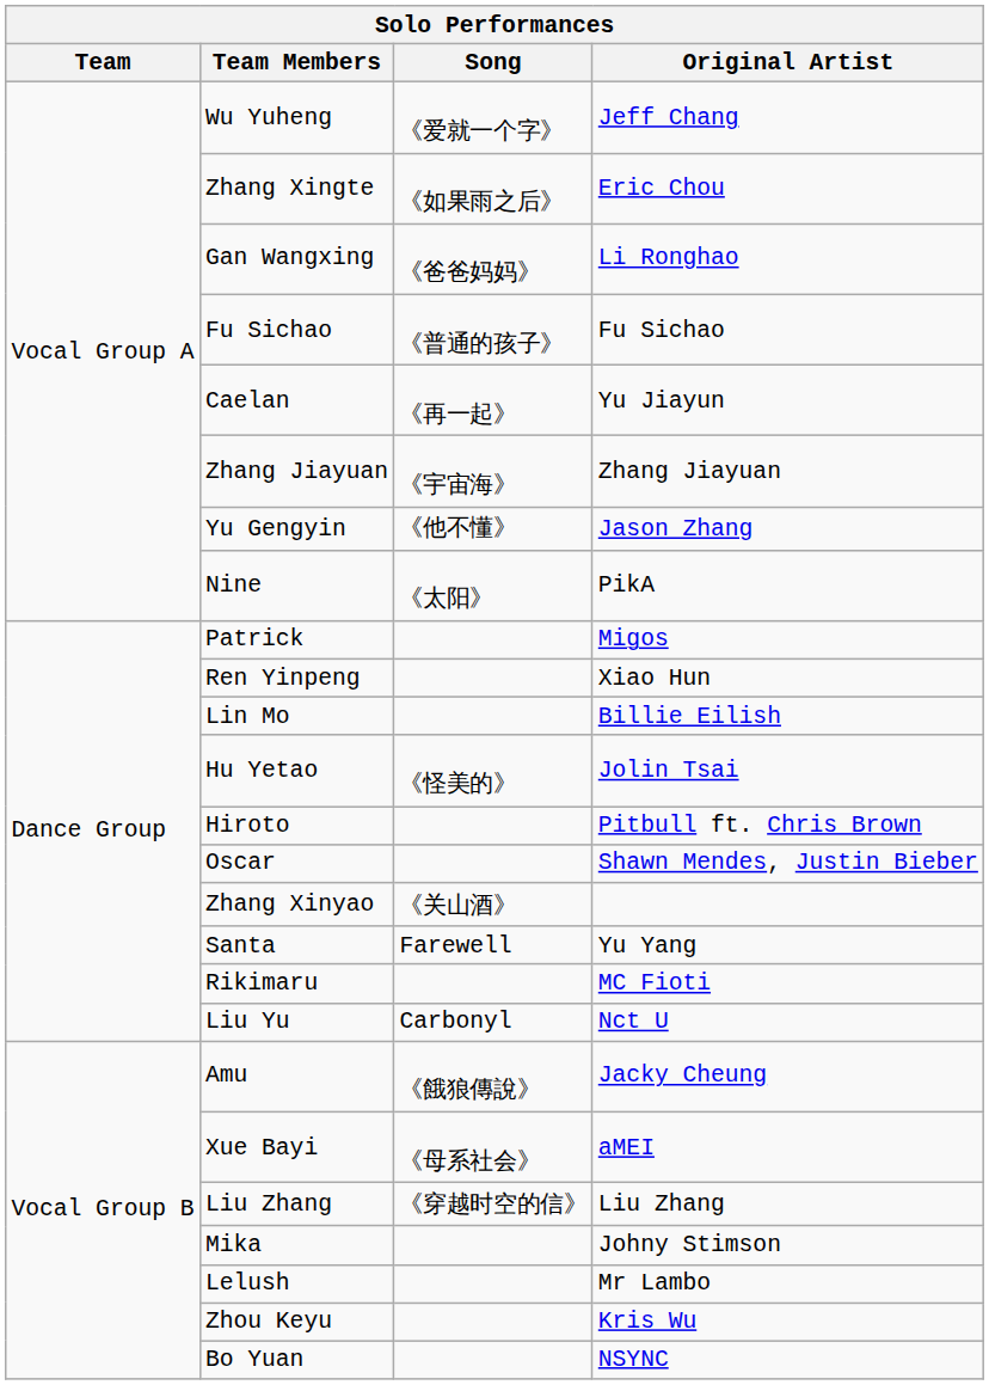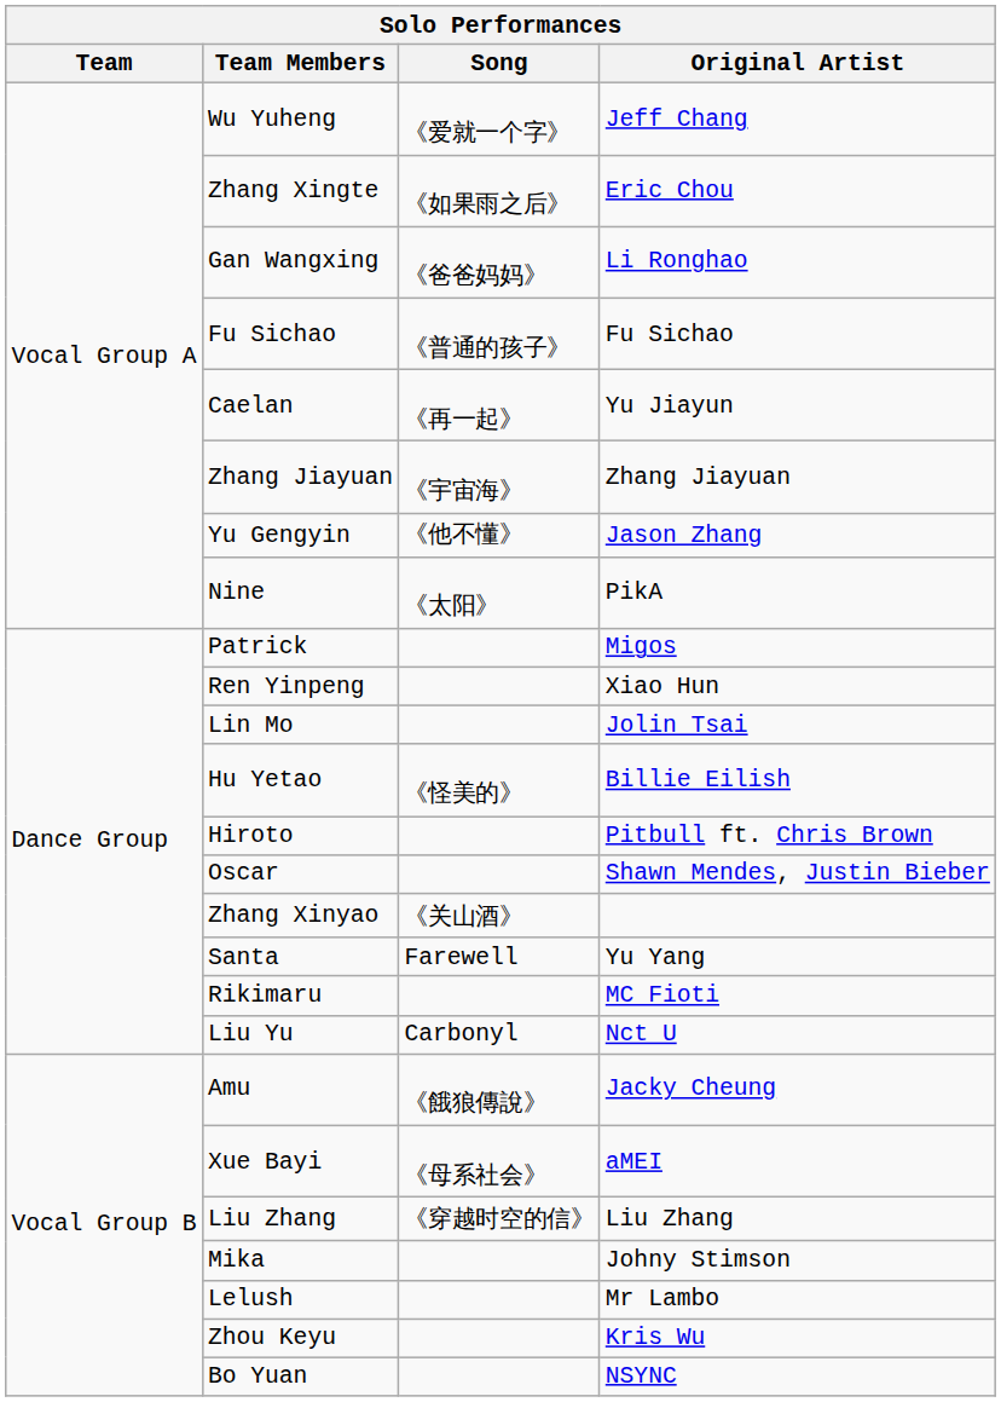Lin Mo | Original Artist: Billie Eilish -> Jolin Tsai
Hu Yetao | Original Artist: Jolin Tsai -> Billie Eilish
